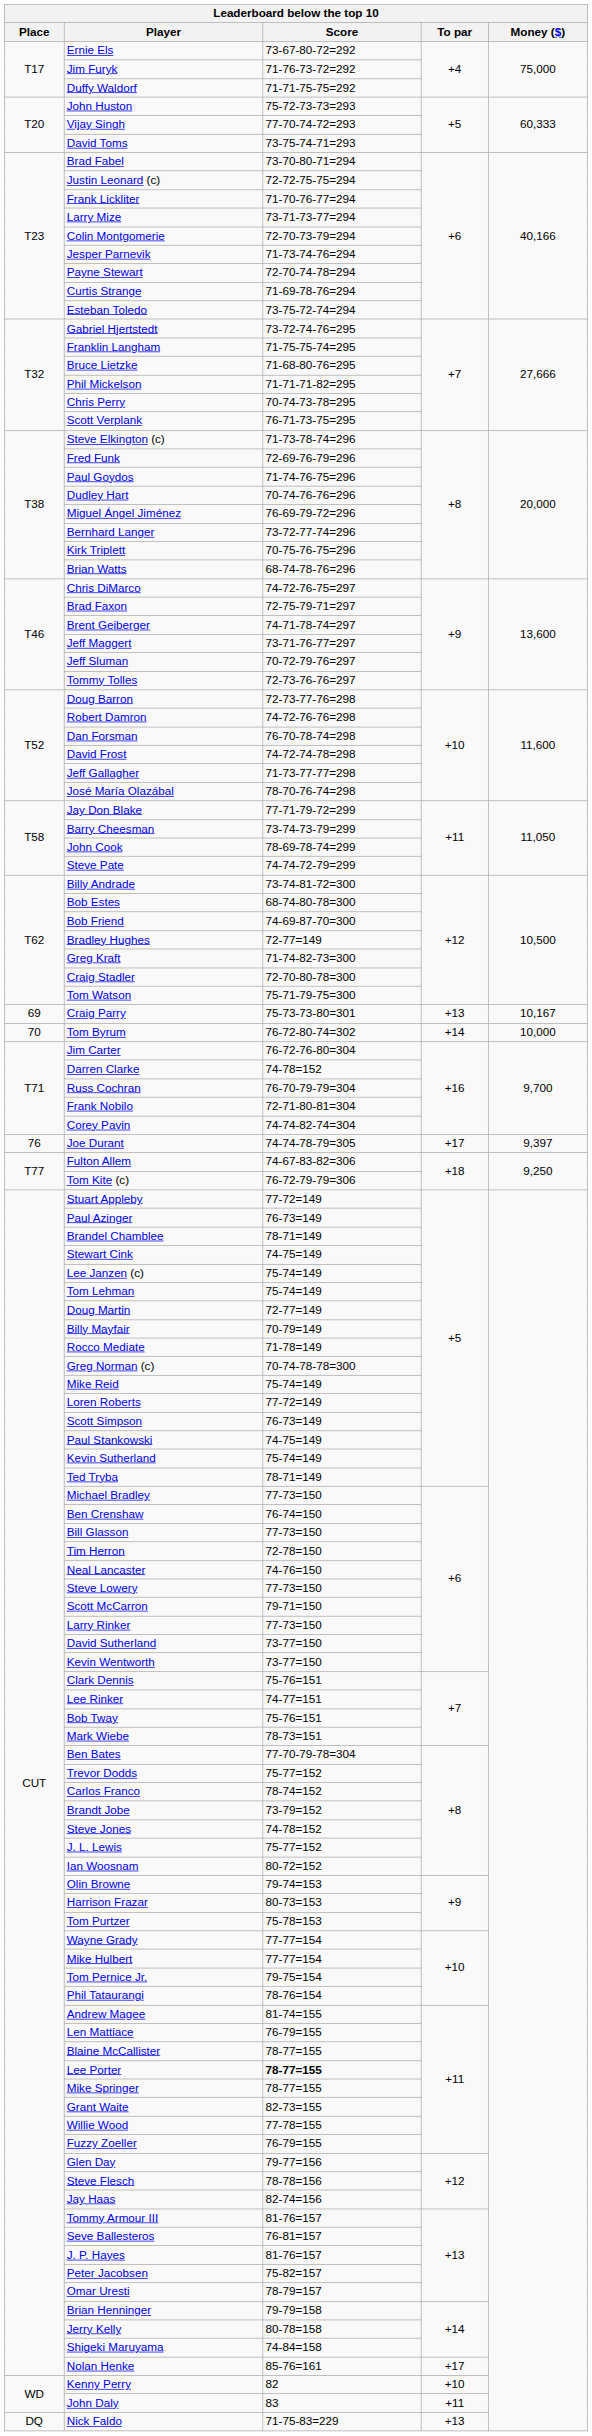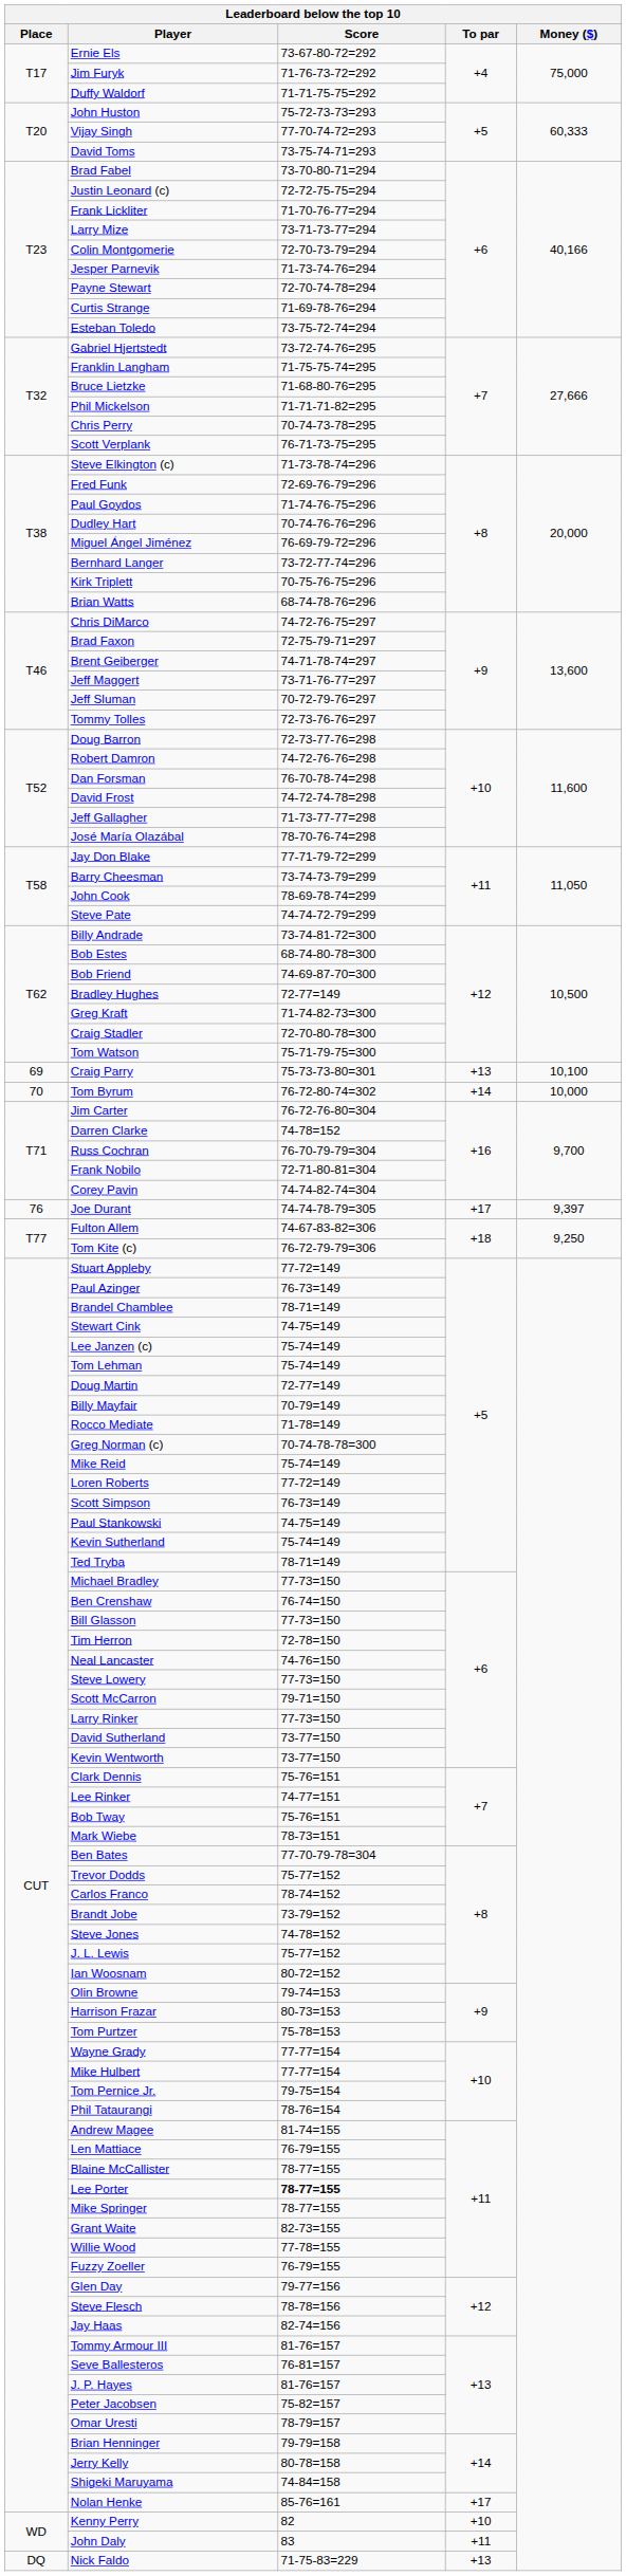Craig Parry | Money ($): 10,167 -> 10,100
